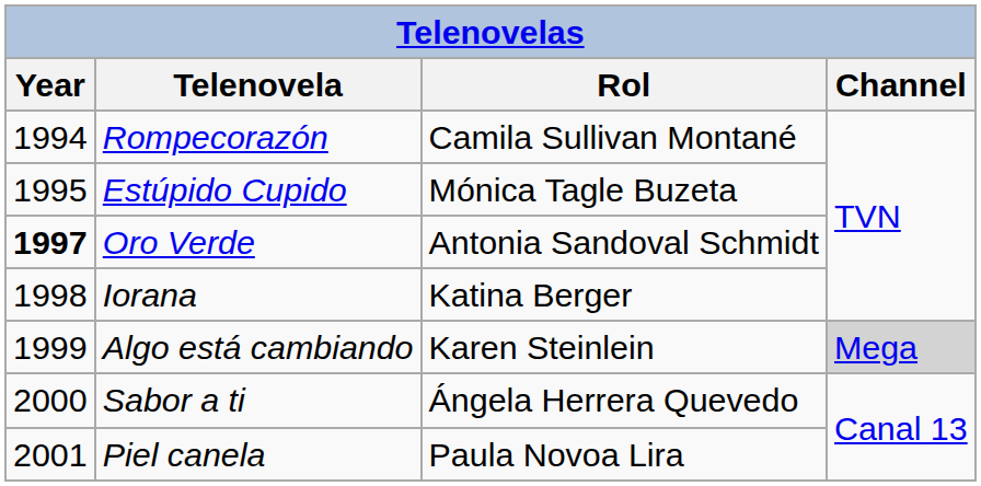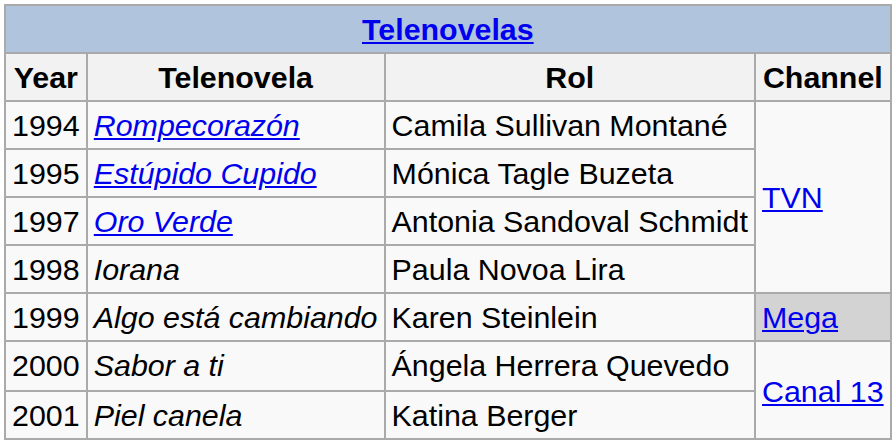Oro Verde | Year: bold -> normal
Iorana | Rol: Katina Berger -> Paula Novoa Lira
Piel canela | Rol: Paula Novoa Lira -> Katina Berger
